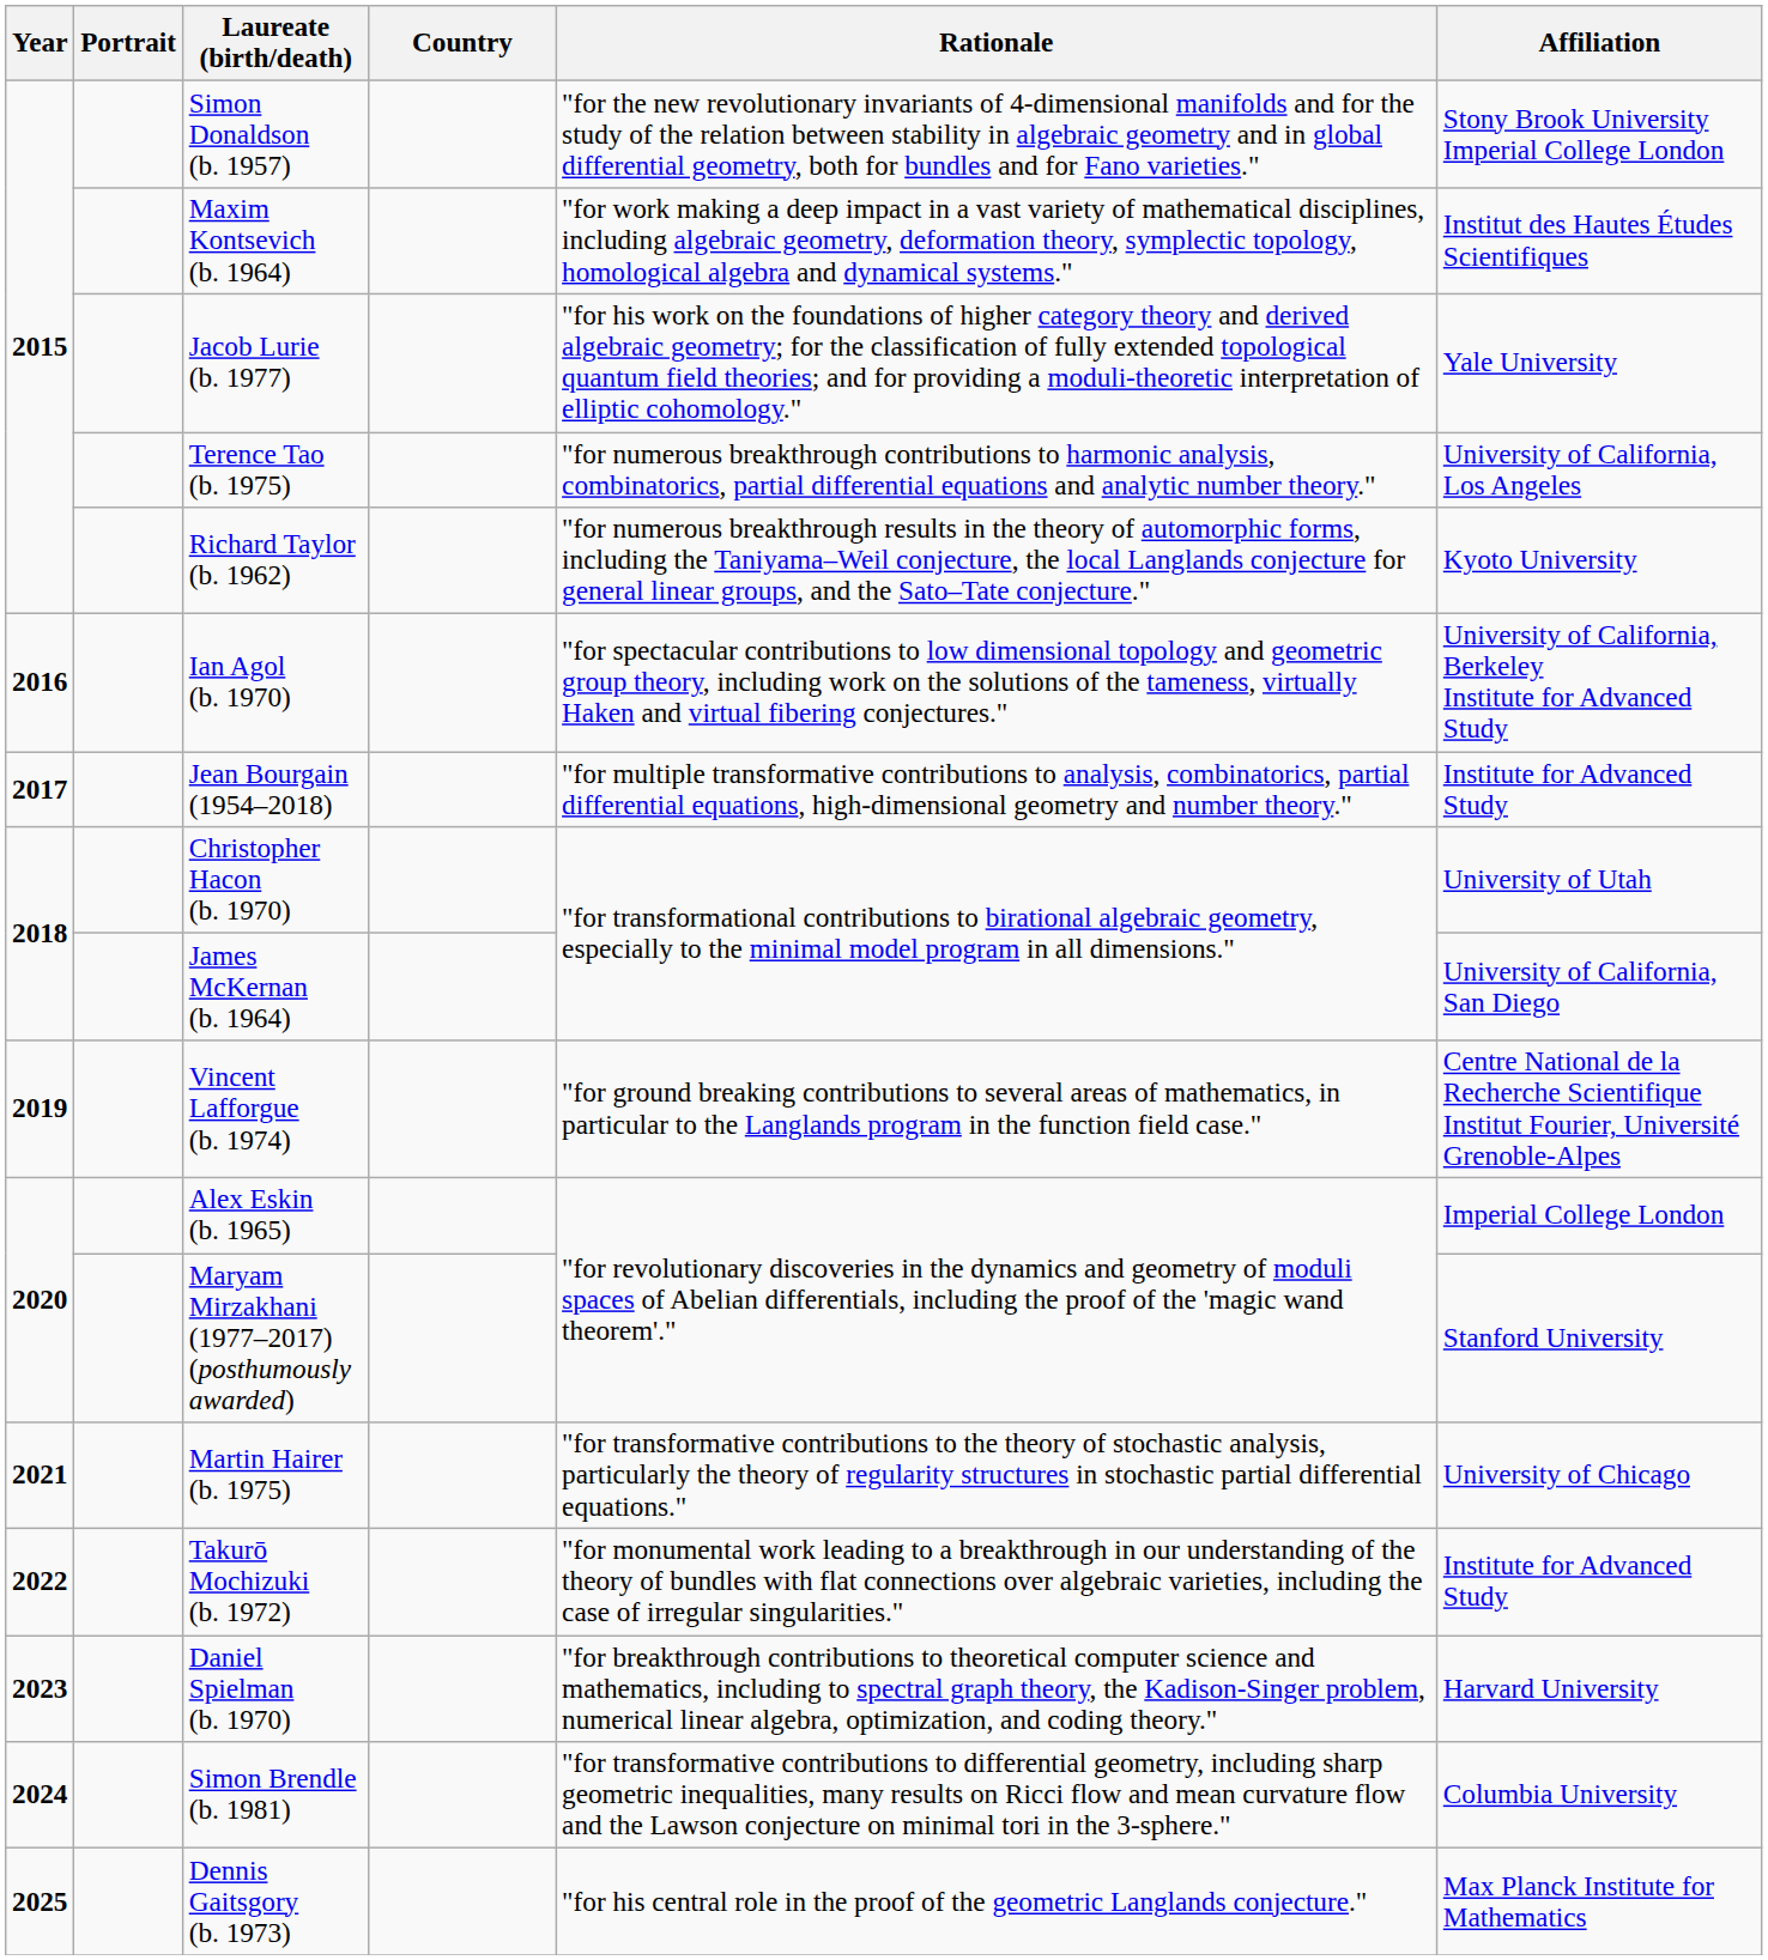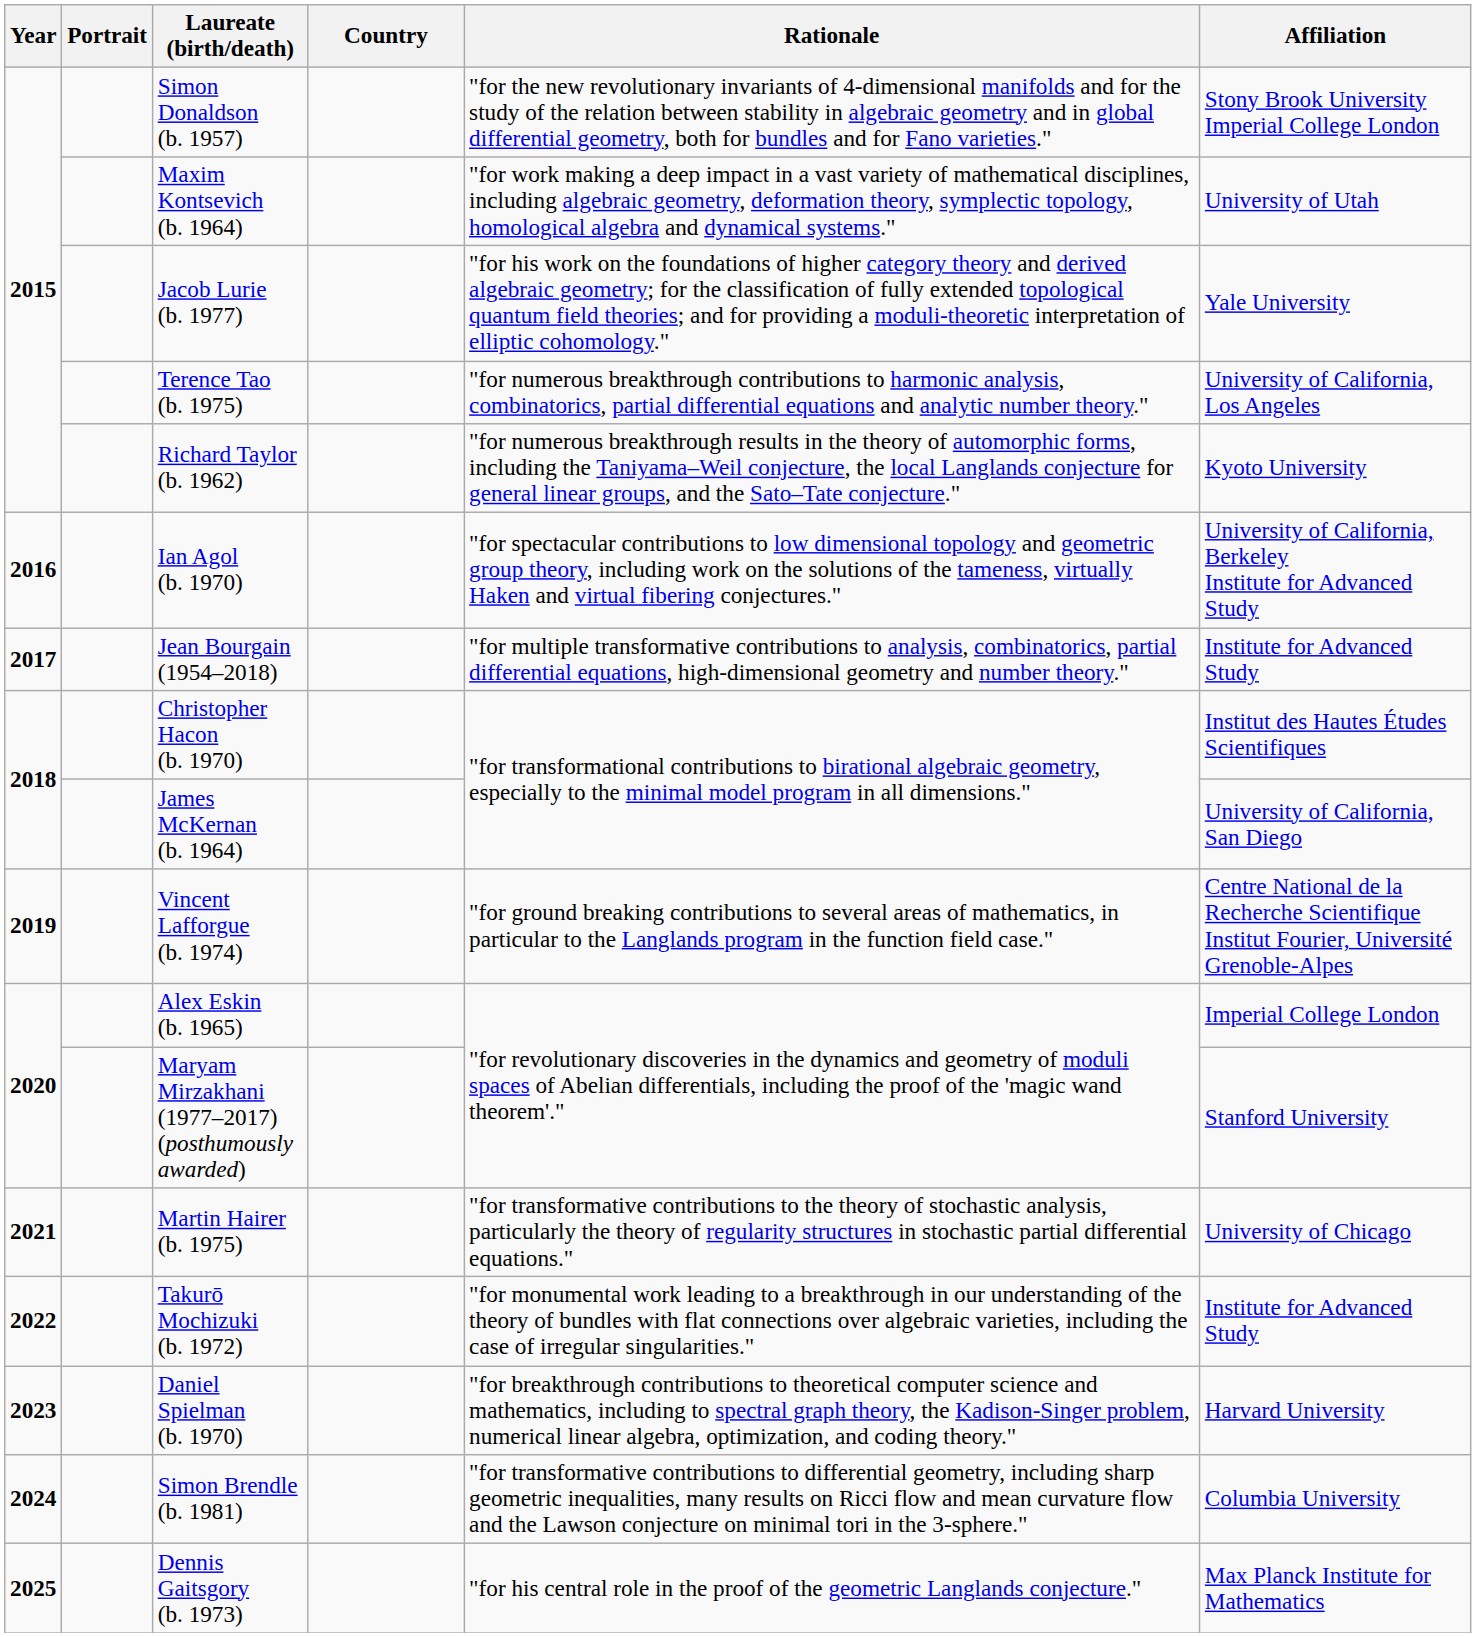Maxim Kontsevich (b. 1964) | Affiliation: Institut des Hautes Études Scientifiques -> University of Utah
Christopher Hacon (b. 1970) | Affiliation: University of Utah -> Institut des Hautes Études Scientifiques
